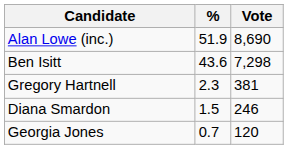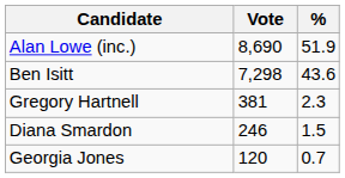columns swapped: Vote <-> %
